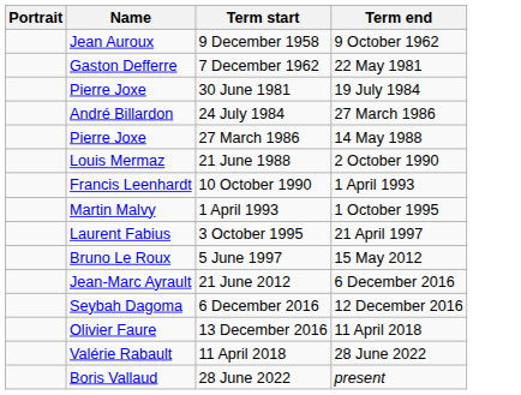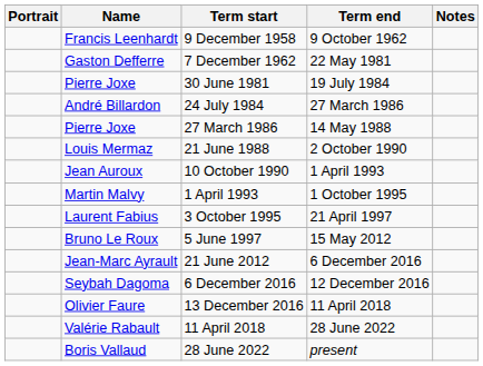+ column: Notes
9 December 1958 | Name: Jean Auroux -> Francis Leenhardt
10 October 1990 | Name: Francis Leenhardt -> Jean Auroux
